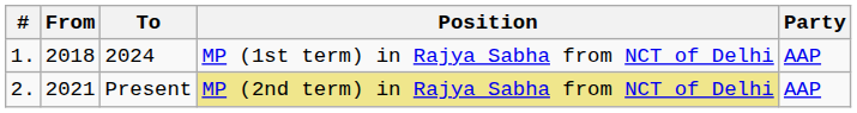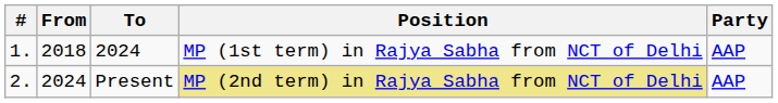Present | From: 2021 -> 2024
